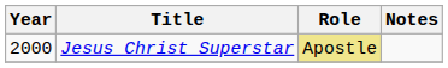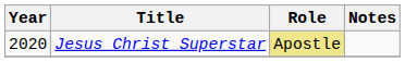Jesus Christ Superstar | Year: 2000 -> 2020
